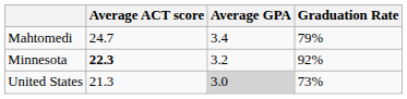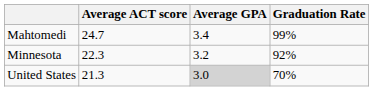Mahtomedi | Graduation Rate: 79% -> 99%
Minnesota | Average ACT score: bold -> normal
United States | Graduation Rate: 73% -> 70%
